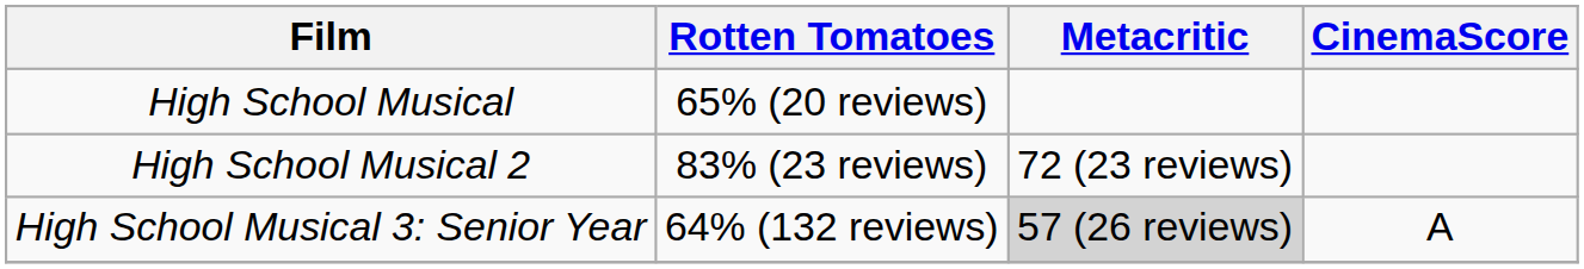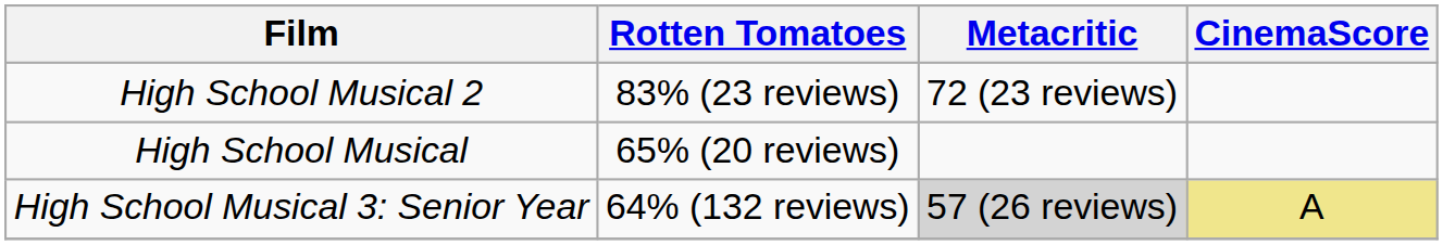rows swapped: High School Musical <-> High School Musical 2
High School Musical 3: Senior Year | CinemaScore: no background -> khaki background
